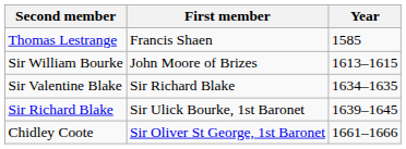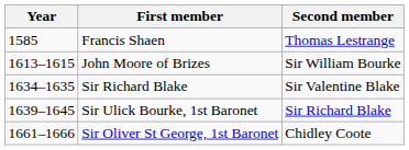columns swapped: Year <-> Second member
